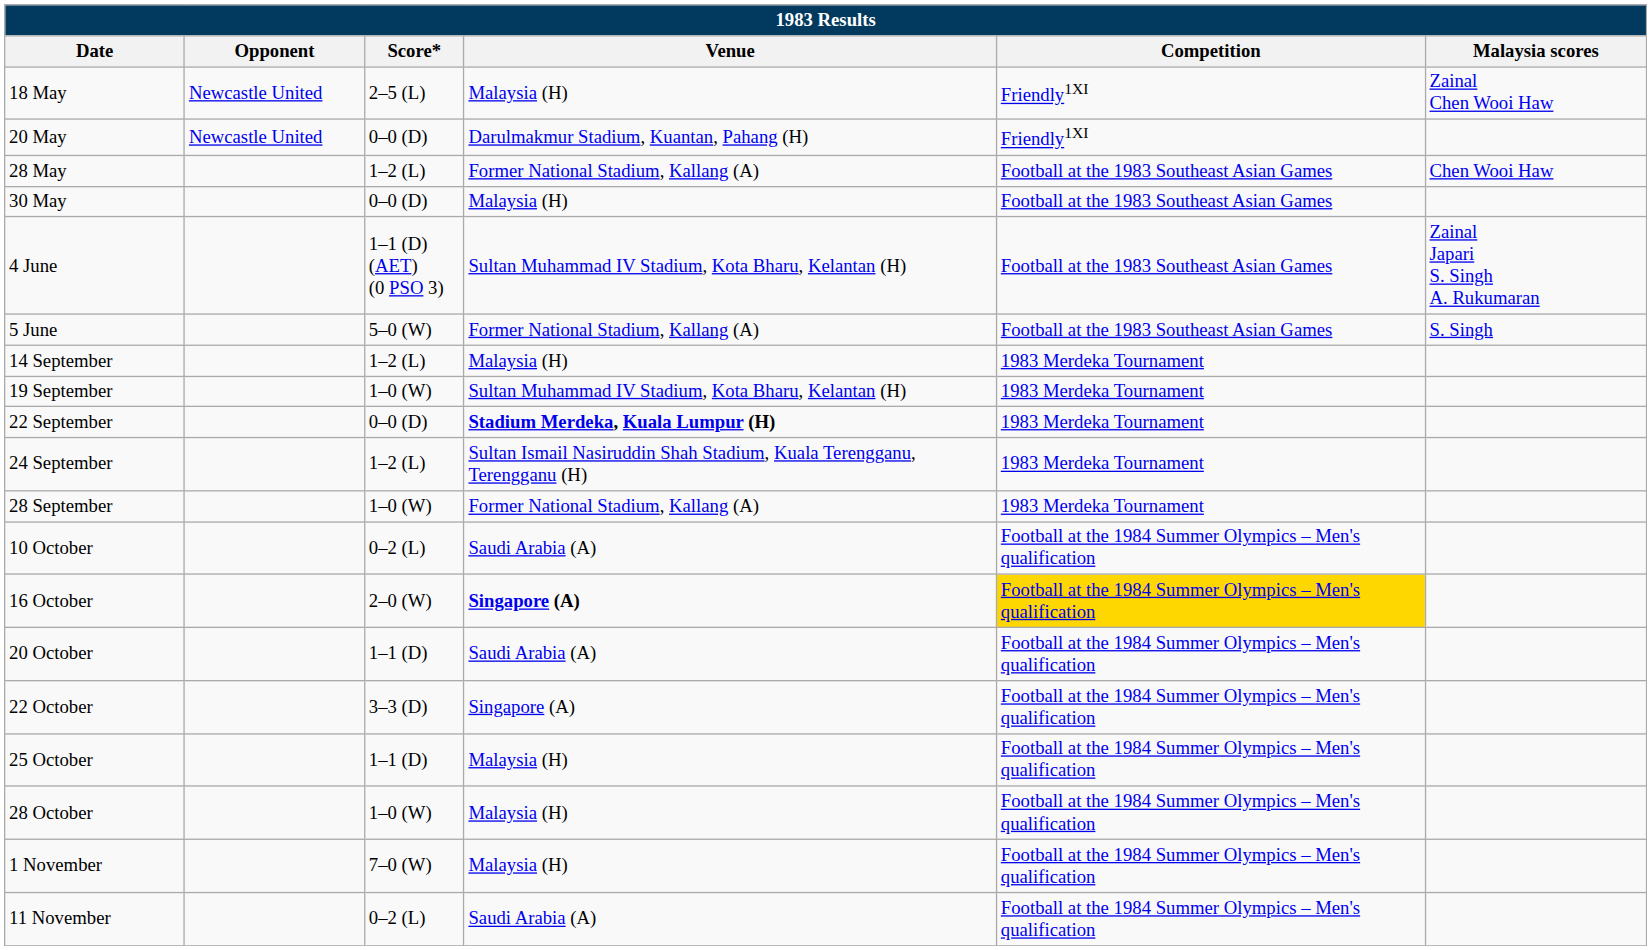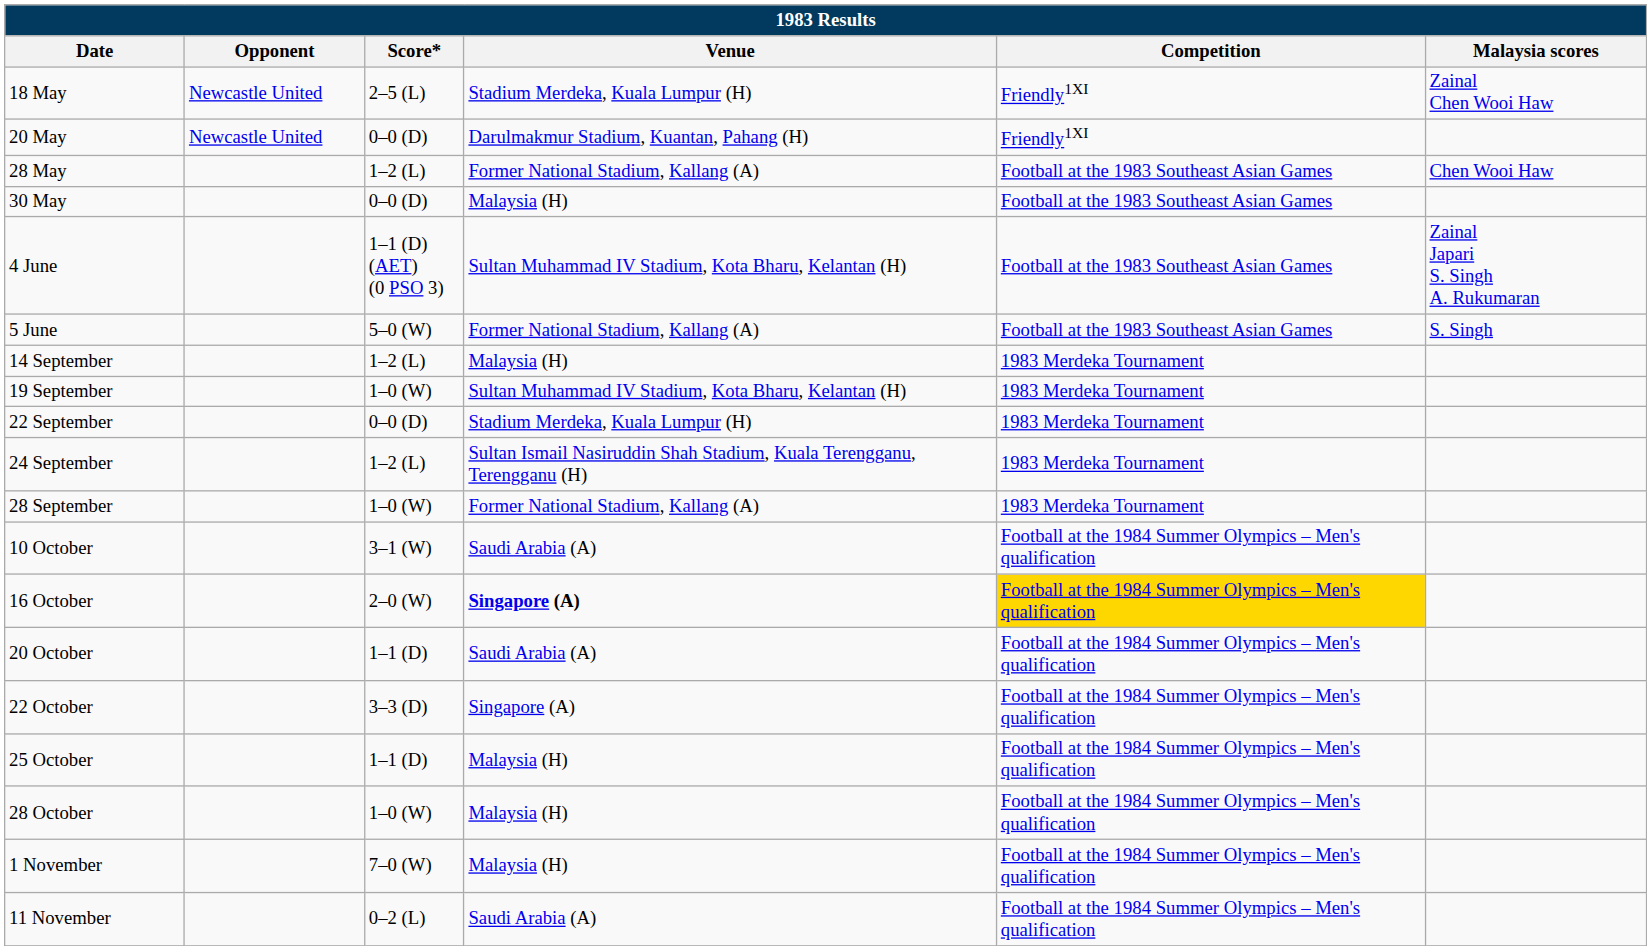18 May | Venue: Malaysia (H) -> Stadium Merdeka, Kuala Lumpur (H)
22 September | Venue: bold -> normal
10 October | Score*: 0–2 (L) -> 3–1 (W)
